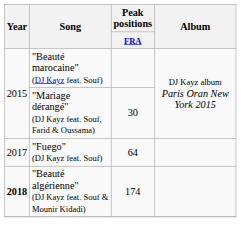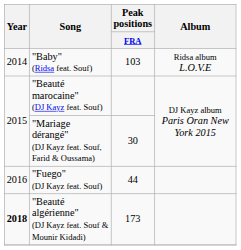+ row: 2014 | "Baby" (Ridsa feat. Souf) | 103 | Ridsa album L.O.V.E
"Fuego" (DJ Kayz feat. Souf) | Year: 2017 -> 2016
"Fuego" (DJ Kayz feat. Souf) | Peak positions / FRA: 64 -> 44
"Beauté algérienne" (DJ Kayz feat. Souf & Mounir Kidadi) | Peak positions / FRA: 174 -> 173
